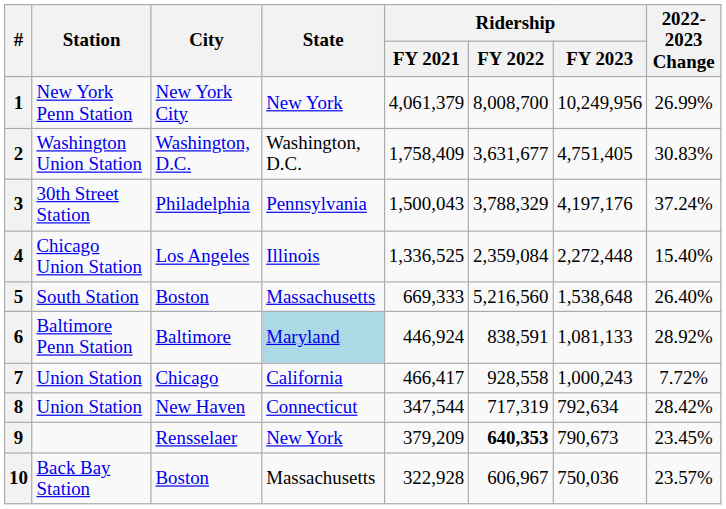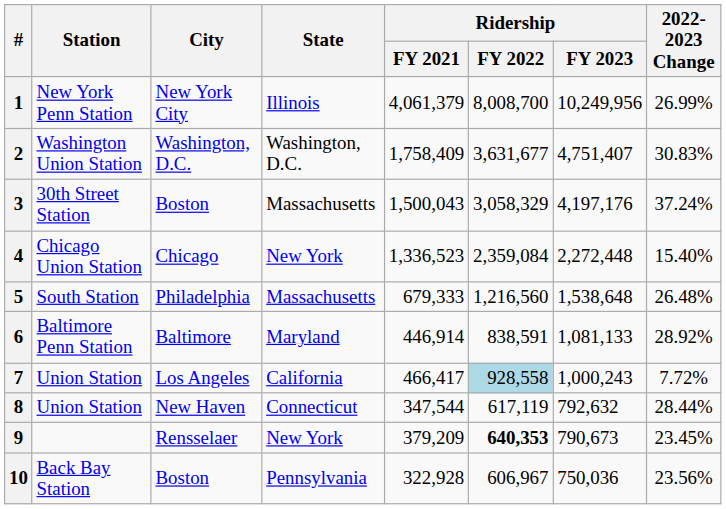1 | State: New York -> Illinois
2 | Ridership / FY 2023: 4,751,405 -> 4,751,407
3 | City: Philadelphia -> Boston
3 | State: Pennsylvania -> Massachusetts
3 | Ridership / FY 2022: 3,788,329 -> 3,058,329
4 | City: Los Angeles -> Chicago
4 | State: Illinois -> New York
4 | Ridership / FY 2021: 1,336,525 -> 1,336,523
5 | City: Boston -> Philadelphia
5 | Ridership / FY 2021: 669,333 -> 679,333
5 | Ridership / FY 2022: 5,216,560 -> 1,216,560
5 | 2022-2023 Change: 26.40% -> 26.48%
6 | State: lightblue background -> no background
6 | Ridership / FY 2021: 446,924 -> 446,914
7 | City: Chicago -> Los Angeles
7 | Ridership / FY 2022: no background -> lightblue background
8 | Ridership / FY 2022: 717,319 -> 617,119
8 | Ridership / FY 2023: 792,634 -> 792,632
8 | 2022-2023 Change: 28.42% -> 28.44%
10 | State: Massachusetts -> Pennsylvania
10 | 2022-2023 Change: 23.57% -> 23.56%
